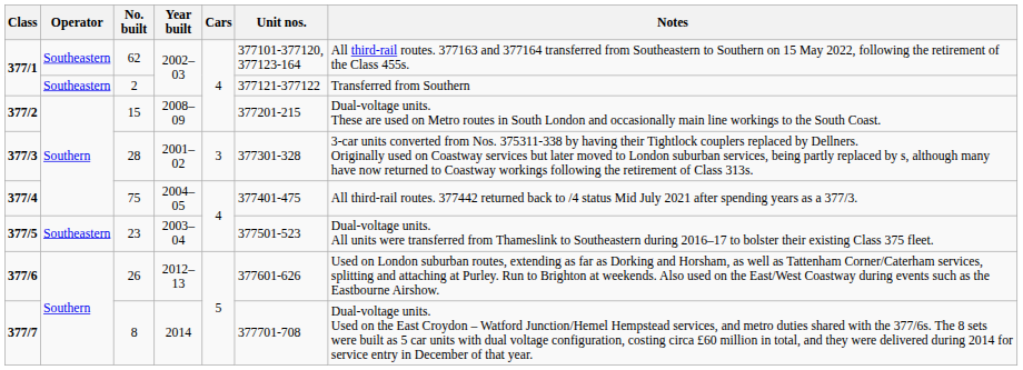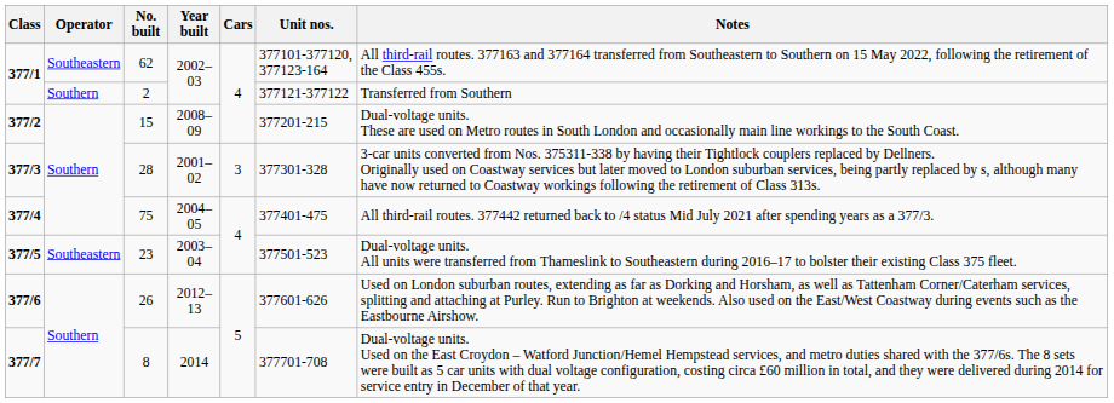2 | Operator: Southeastern -> Southern
